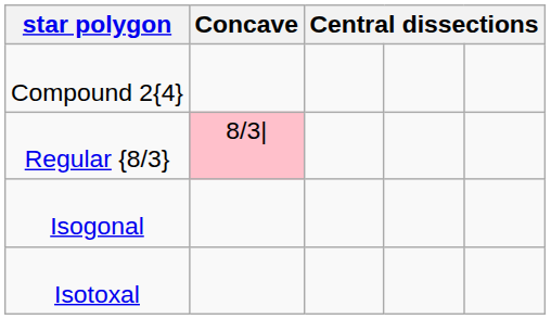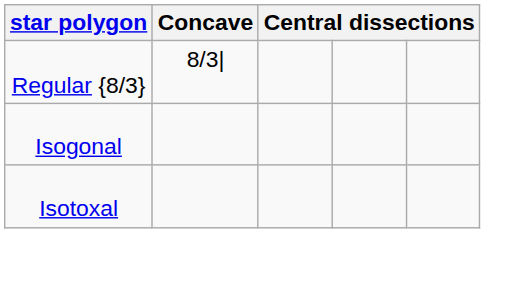- row: Compound 2{4}
Regular {8/3} | Concave: pink background -> no background
